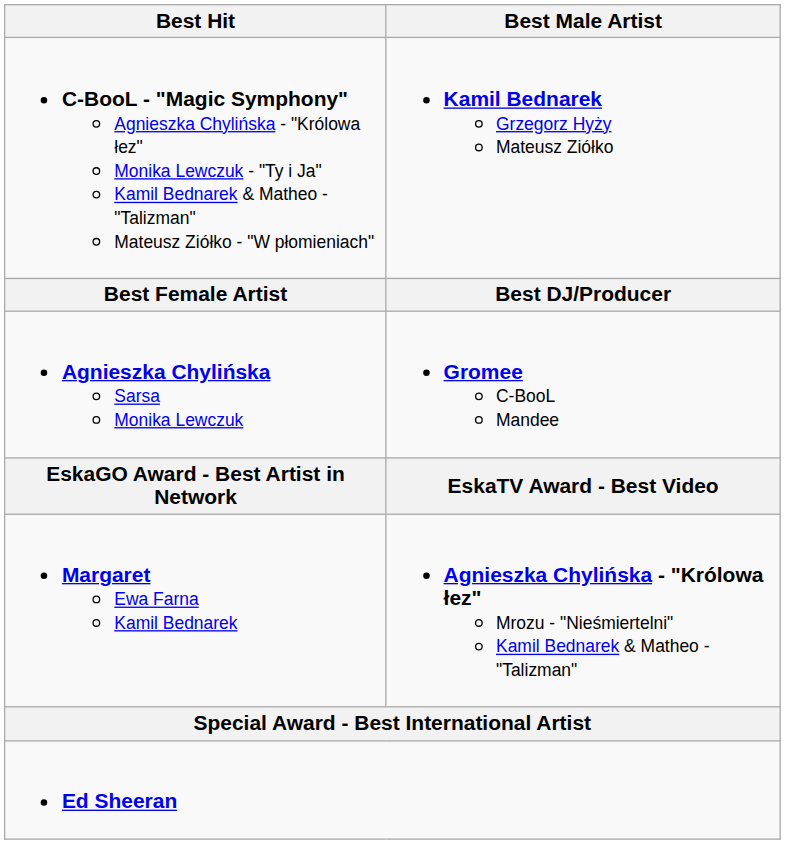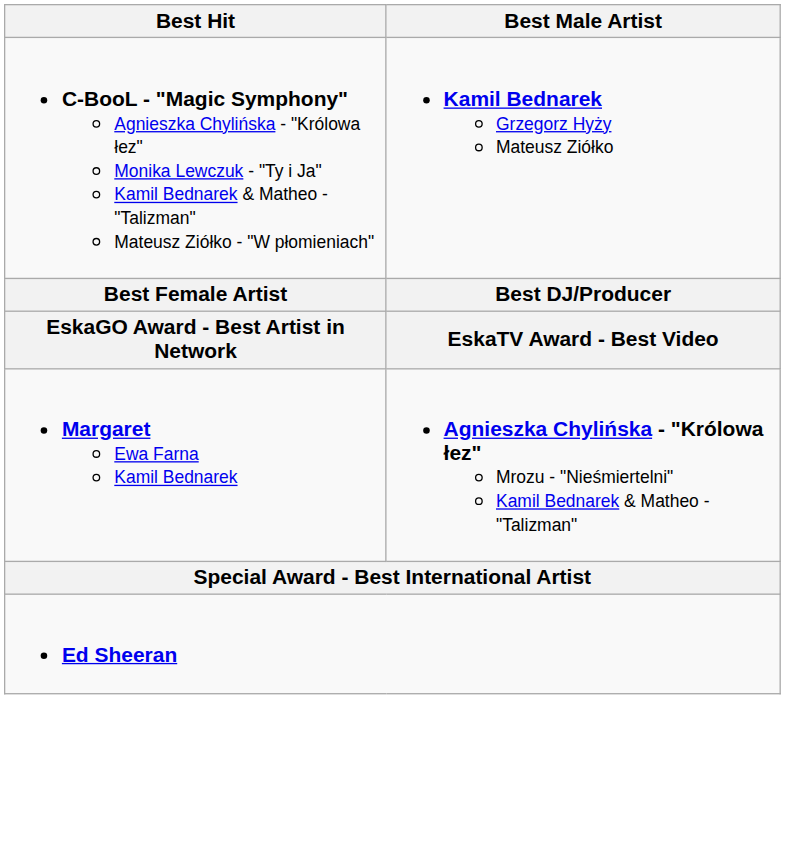- row: Agnieszka Chylińska Sarsa Monika Lewczuk | Gromee C-BooL Mandee
